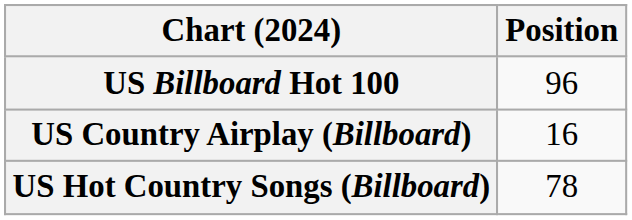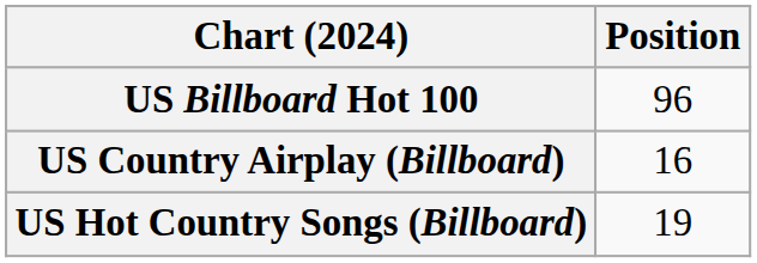US Hot Country Songs (Billboard) | Position: 78 -> 19
